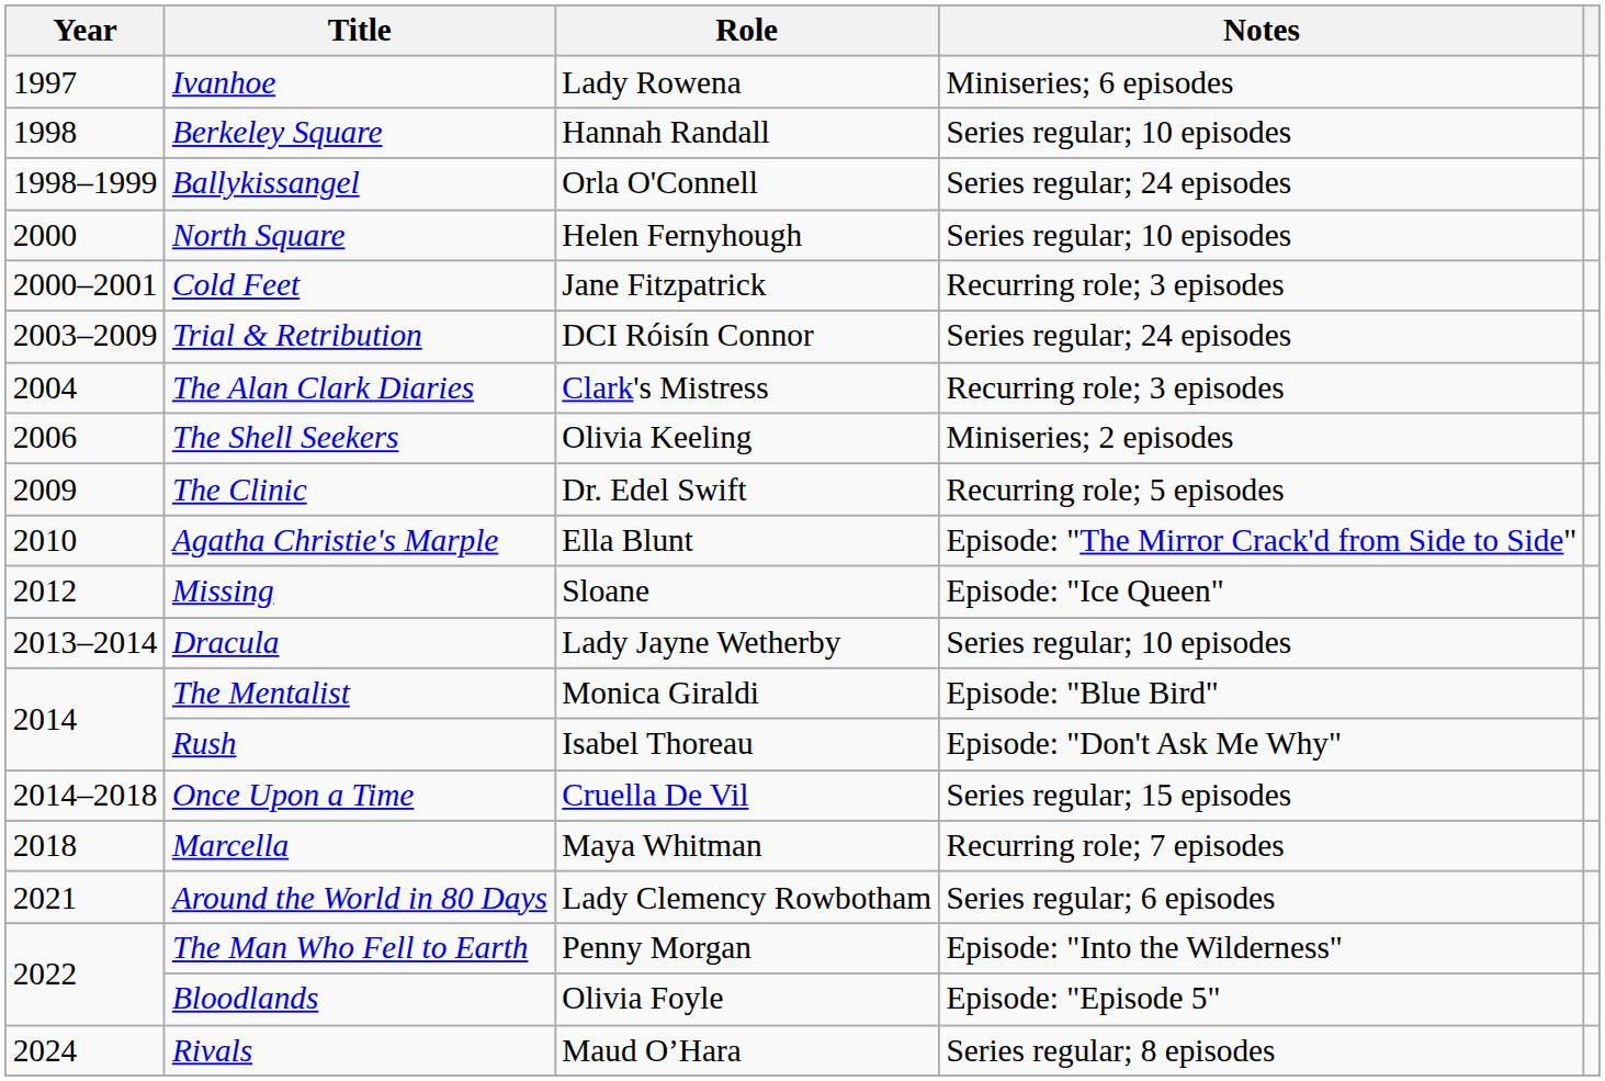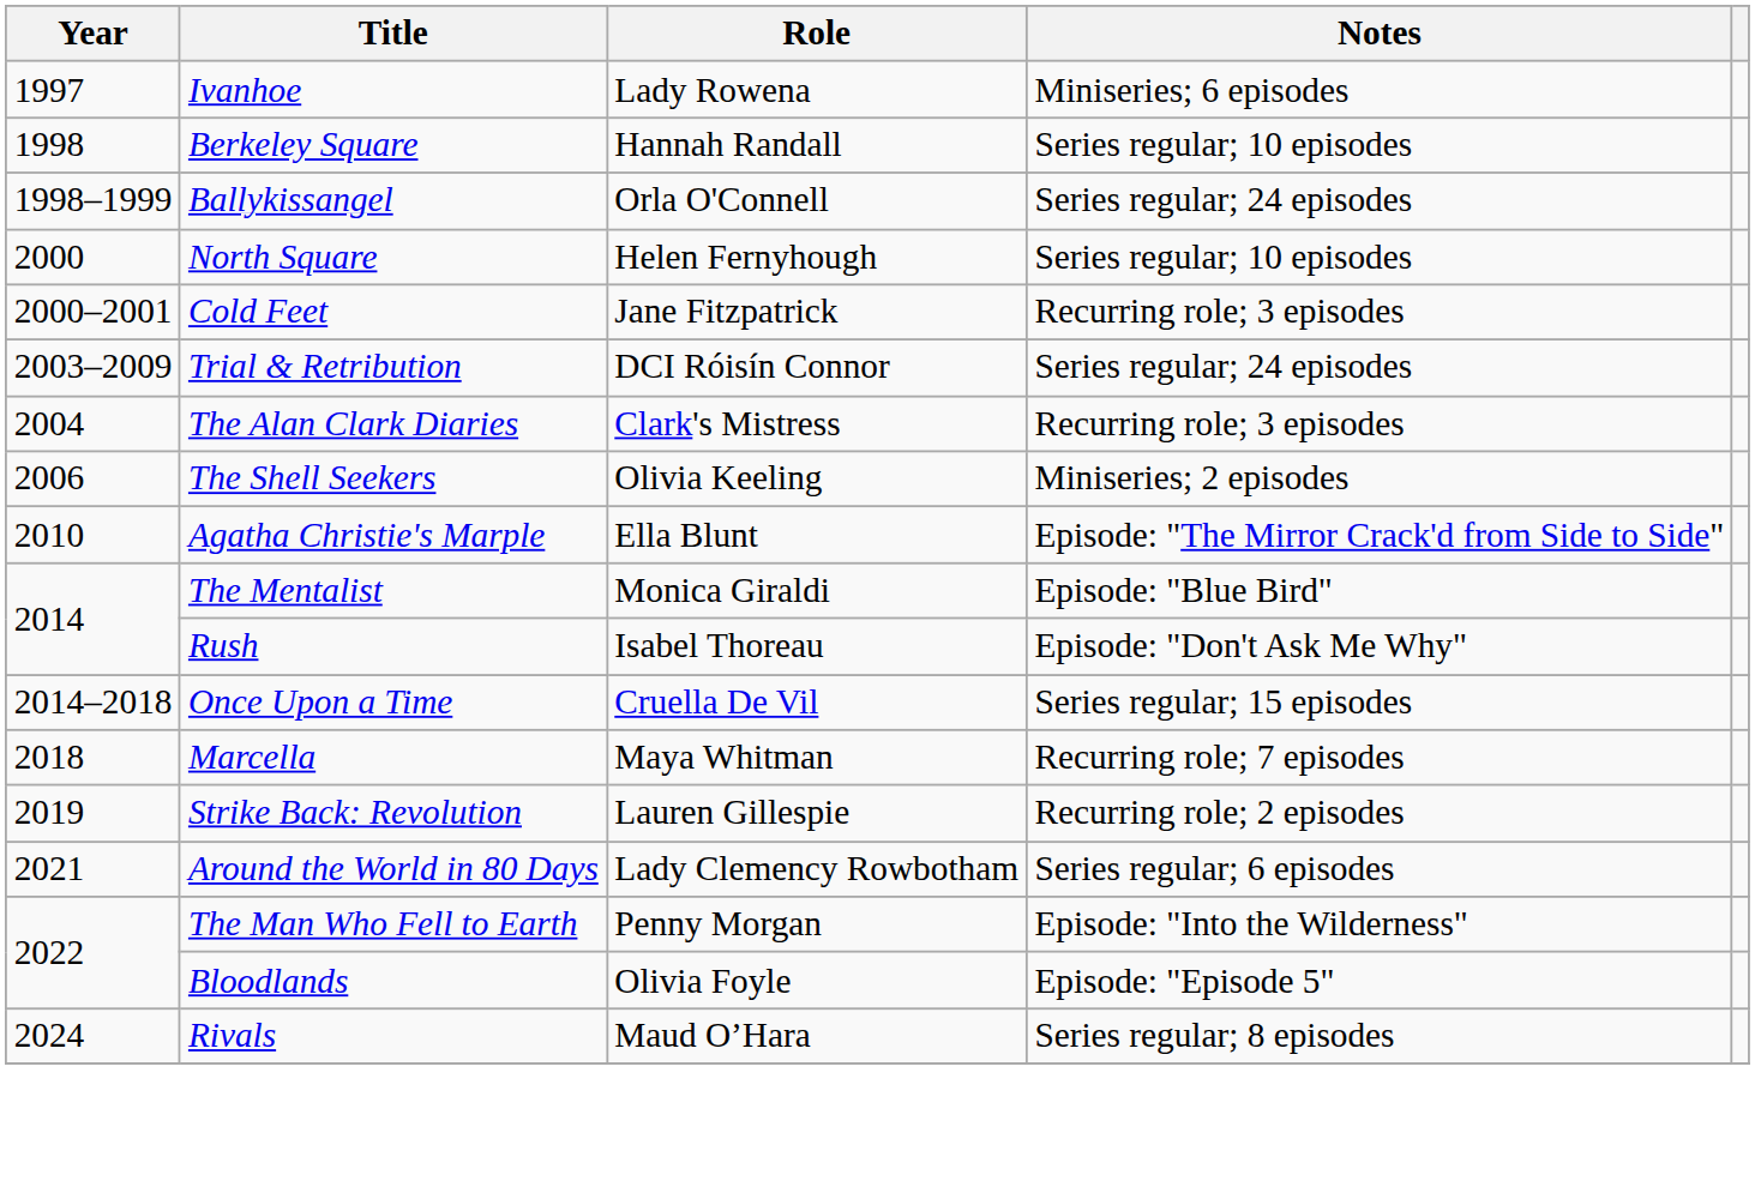- row: 2009 | The Clinic | Dr. Edel Swift | Recurring role; 5 episodes
- row: 2012 | Missing | Sloane | Episode: "Ice Queen"
- row: 2013–2014 | Dracula | Lady Jayne Wetherby | Series regular; 10 episodes
+ row: 2019 | Strike Back: Revolution | Lauren Gillespie | Recurring role; 2 episodes
